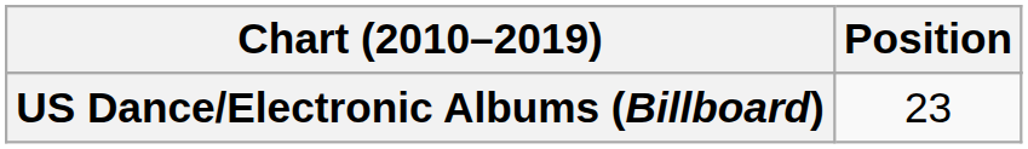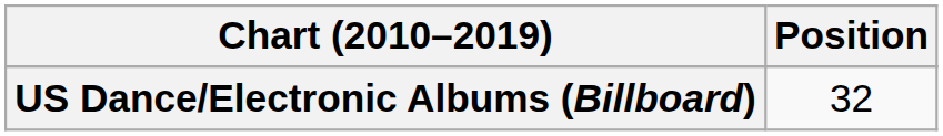US Dance/Electronic Albums (Billboard) | Position: 23 -> 32
